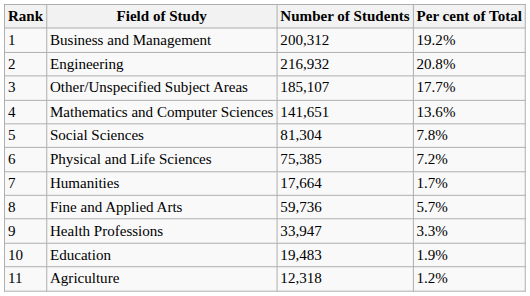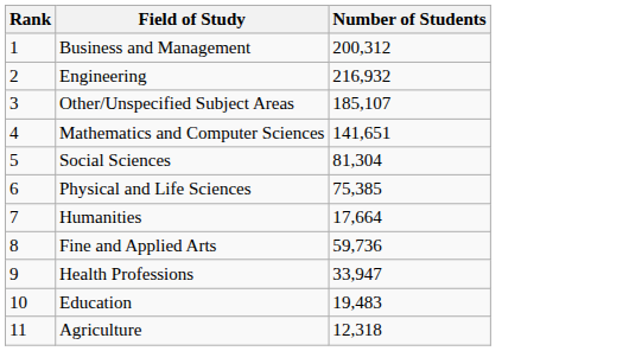- column: Per cent of Total | 19.2% | 20.8% | 17.7% | 13.6% | 7.8% | 7.2% | 1.7% | 5.7% | 3.3% | 1.9% | 1.2%
